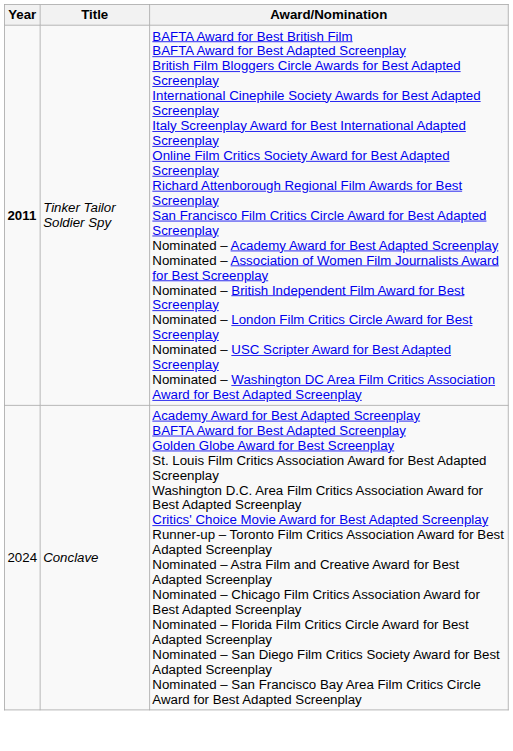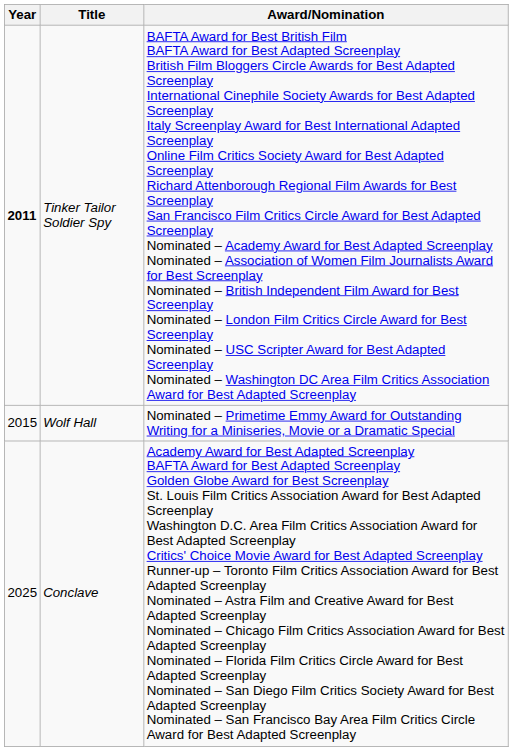+ row: 2015 | Wolf Hall | Nominated – Primetime Emmy Award for Outstanding Writing for a Miniseries, Movie or a Dramatic Special
Conclave | Year: 2024 -> 2025
